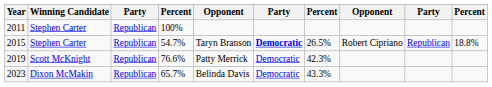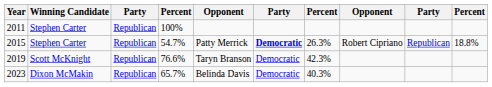2015 | column 5: Taryn Branson -> Patty Merrick
2015 | column 7: 26.5% -> 26.3%
2019 | column 5: Patty Merrick -> Taryn Branson
2023 | column 7: 43.3% -> 40.3%
